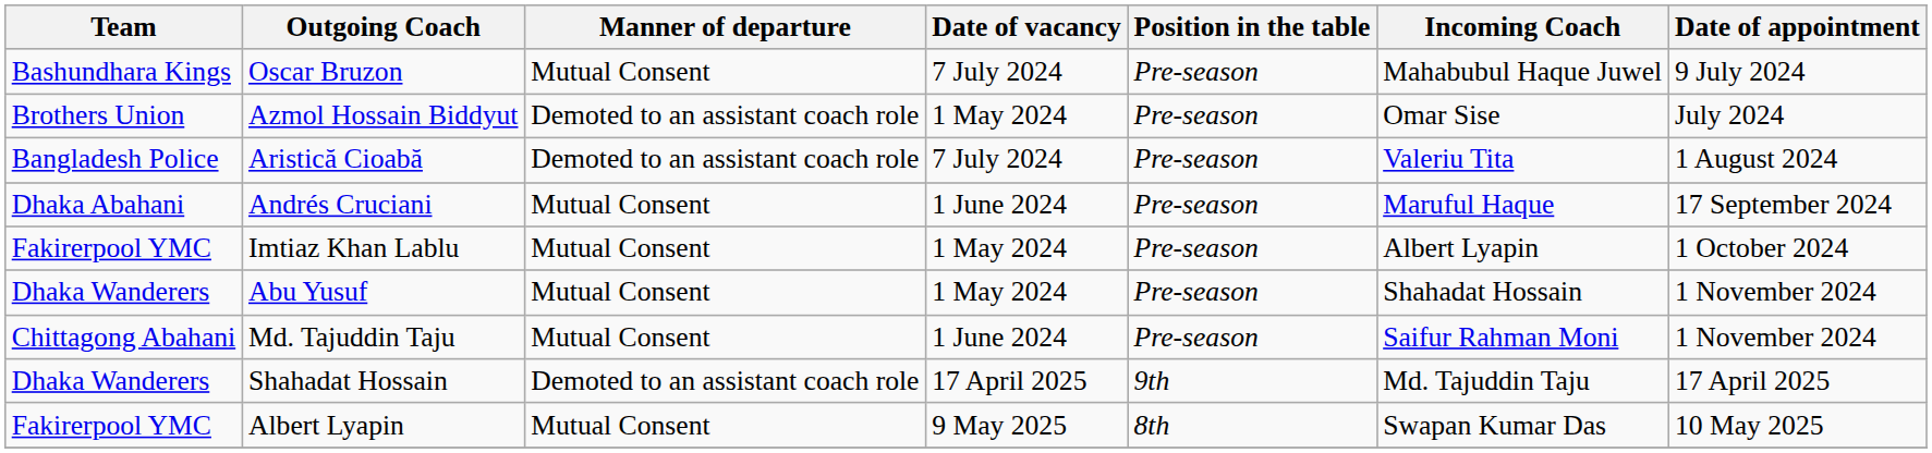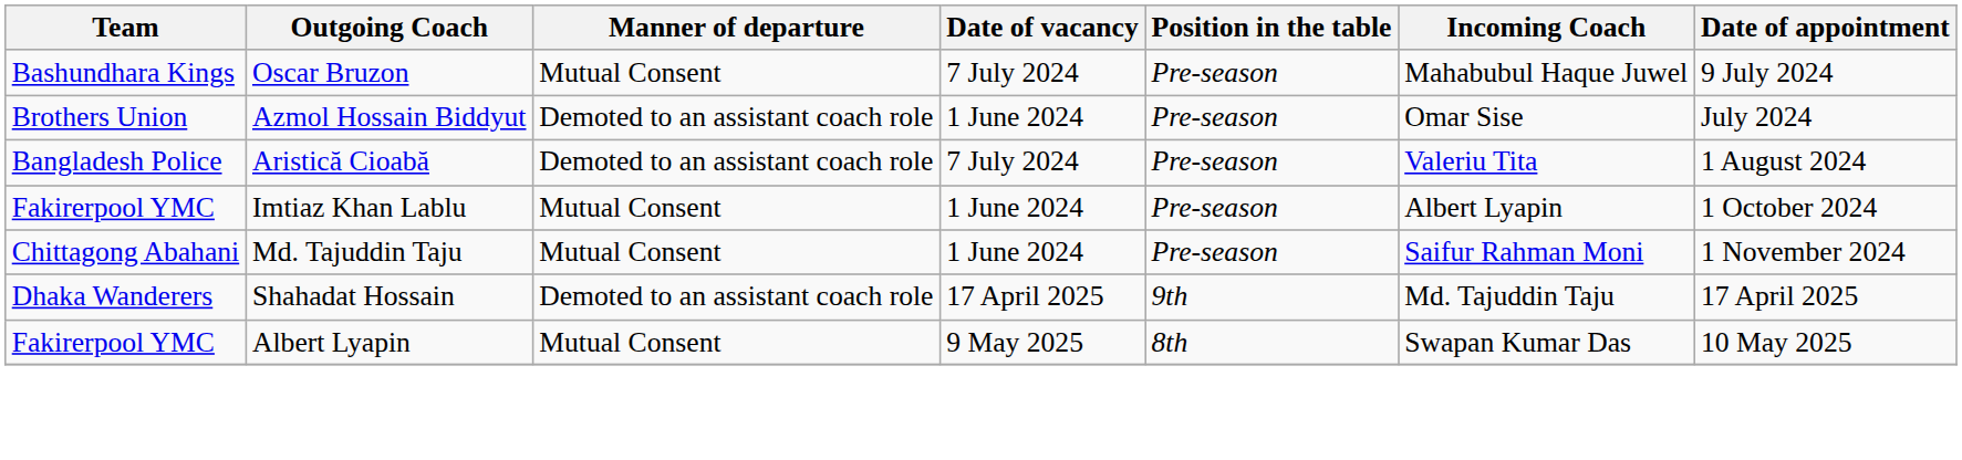Azmol Hossain Biddyut | Date of vacancy: 1 May 2024 -> 1 June 2024
- row: Dhaka Abahani | Andrés Cruciani | Mutual Consent | 1 June 2024 | Pre-season | Maruful Haque | 17 September 2024
Imtiaz Khan Lablu | Date of vacancy: 1 May 2024 -> 1 June 2024
- row: Dhaka Wanderers | Abu Yusuf | Mutual Consent | 1 May 2024 | Pre-season | Shahadat Hossain | 1 November 2024
